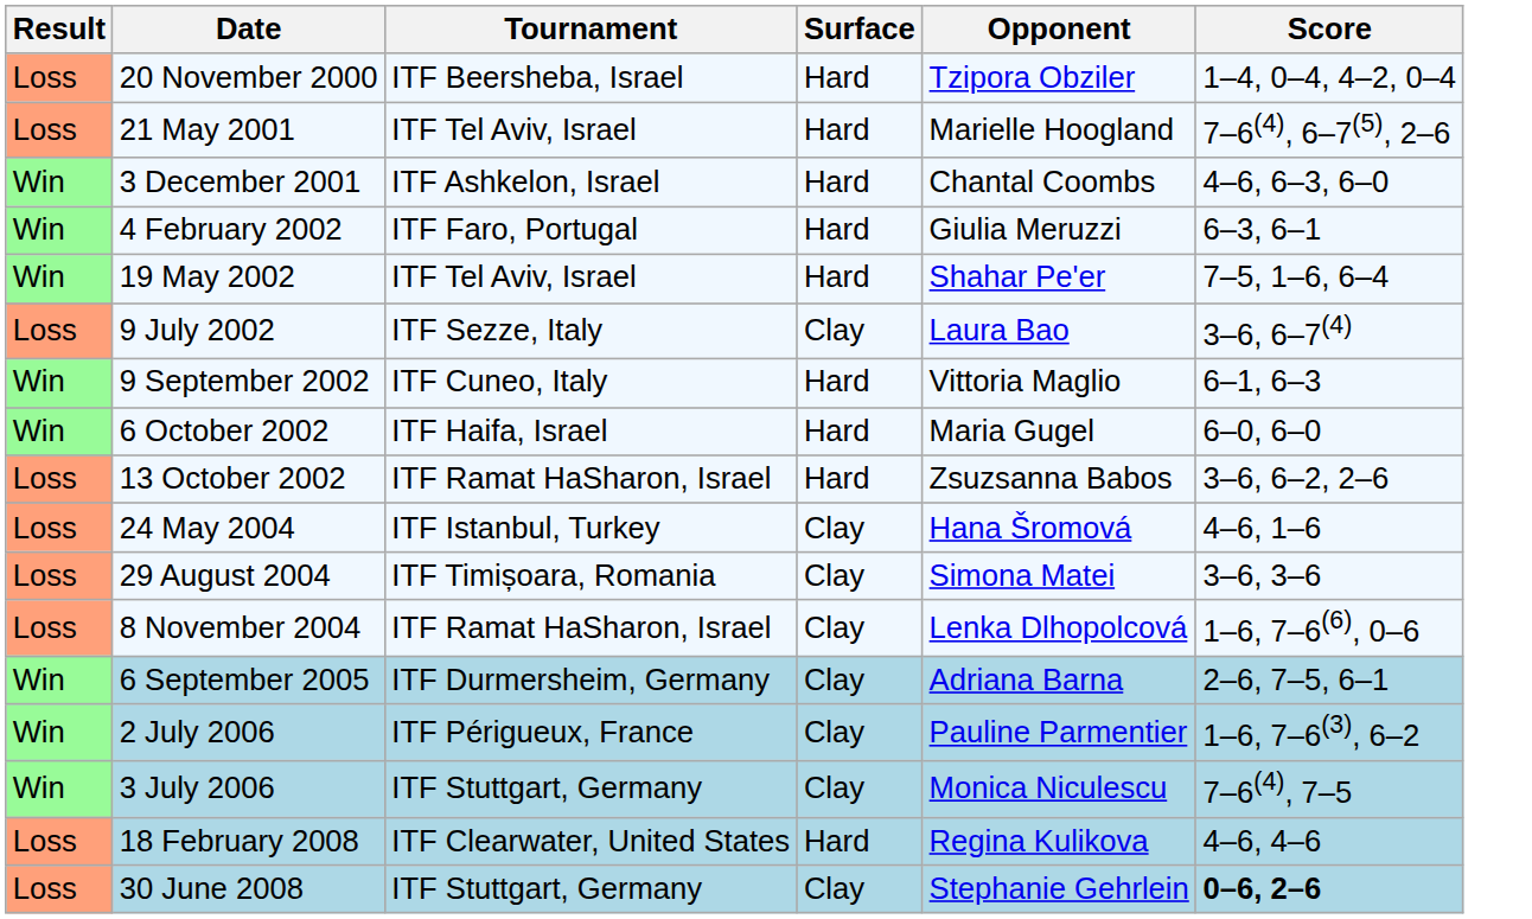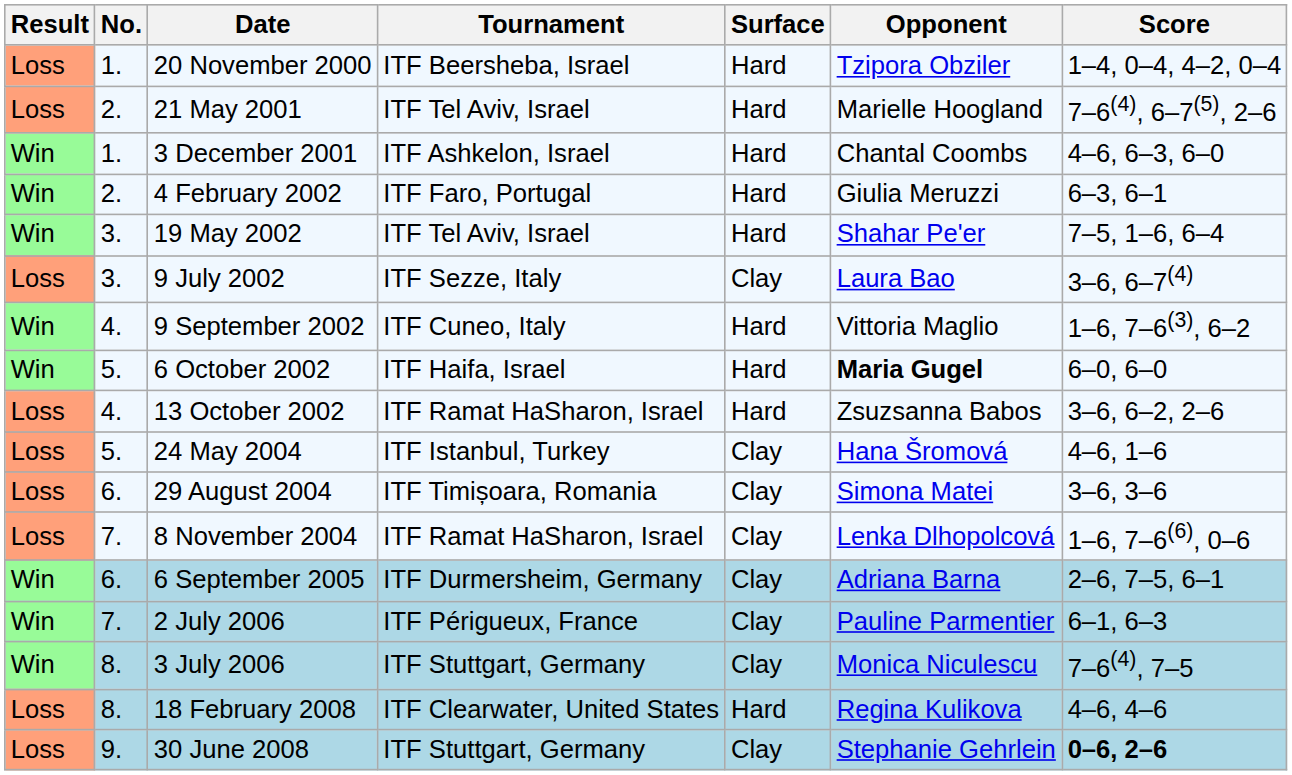+ column: No. | 1. | 2. | 1. | 2. | 3. | 3. | 4. | 5. | 4. | 5. | 6. | 7. | 6. | 7. | 8. | 8. | 9.
9 September 2002 | Score: 6–1, 6–3 -> 1–6, 7–6(3), 6–2
6 October 2002 | Opponent: normal -> bold
2 July 2006 | Score: 1–6, 7–6(3), 6–2 -> 6–1, 6–3
